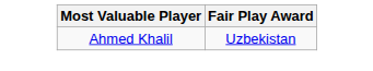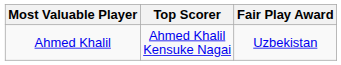+ column: Top Scorer | Ahmed Khalil Kensuke Nagai
